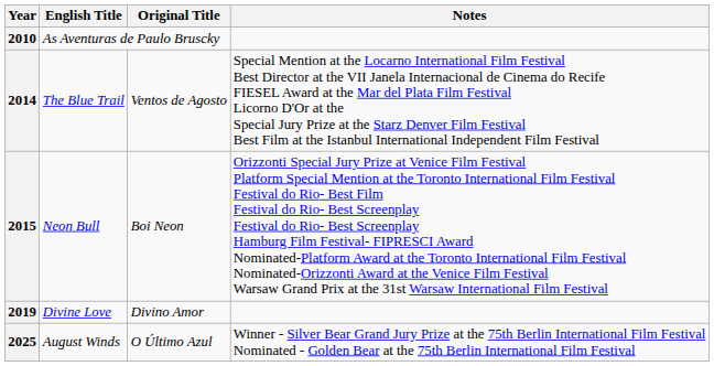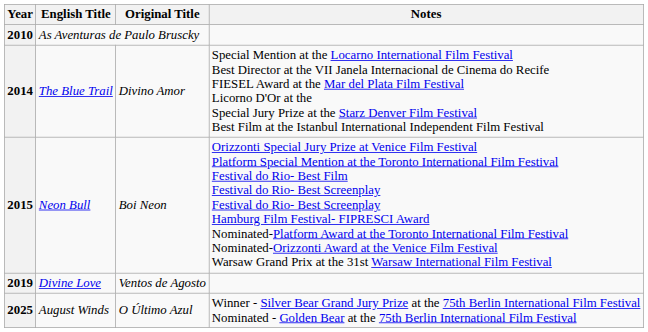2014 | Original Title: Ventos de Agosto -> Divino Amor
2019 | Original Title: Divino Amor -> Ventos de Agosto
